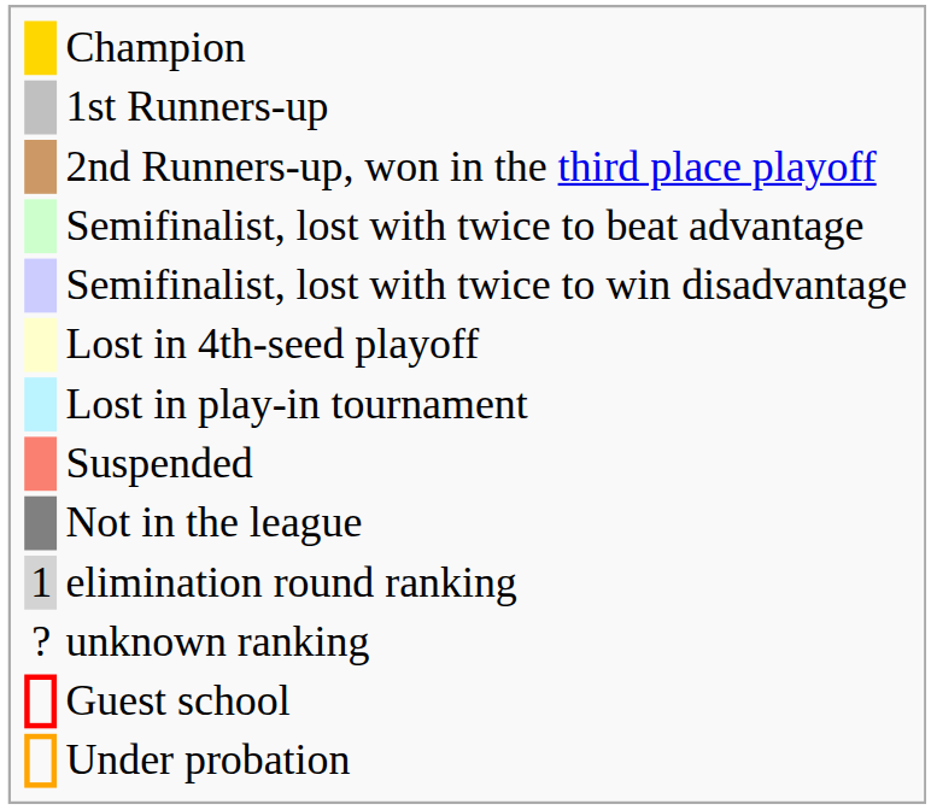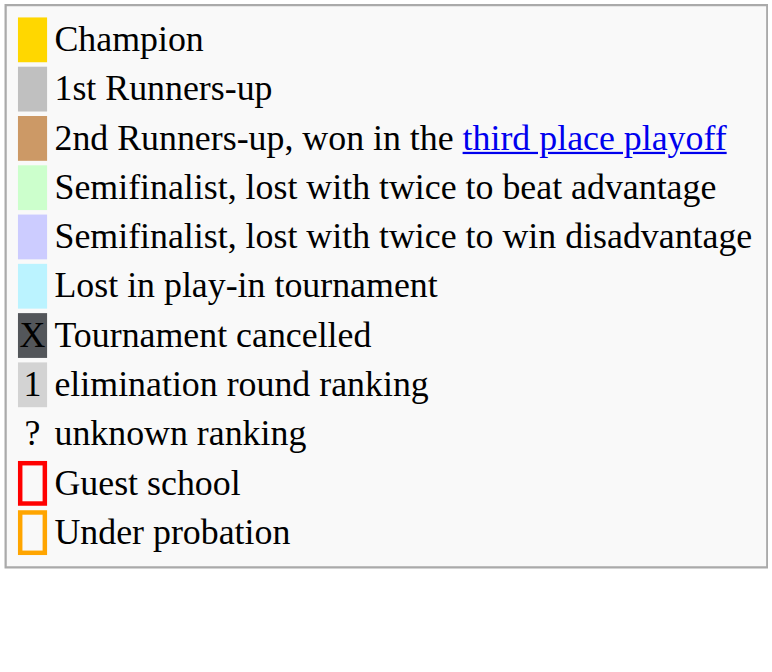- row: Lost in 4th-seed playoff
- row: Suspended
- row: Not in the league
+ row: X | Tournament cancelled
